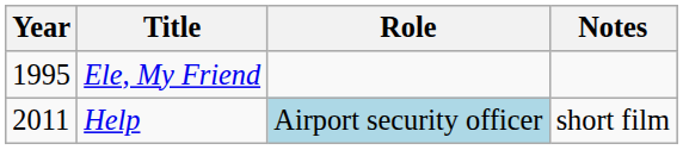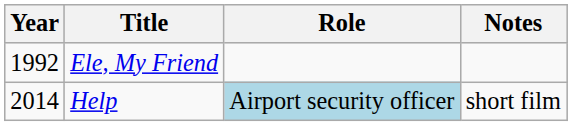Ele, My Friend | Year: 1995 -> 1992
Help | Year: 2011 -> 2014
